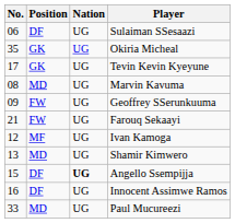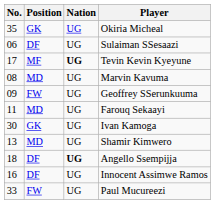rows swapped: Okiria Micheal <-> Sulaiman SSesaazi
Tevin Kevin Kyeyune | Position: GK -> MF
Tevin Kevin Kyeyune | Nation: normal -> bold
Farouq Sekaayi | No.: 21 -> 11
Farouq Sekaayi | Position: FW -> MD
Ivan Kamoga | No.: 12 -> 30
Ivan Kamoga | Position: MF -> GK
Angello Ssempijja | No.: 15 -> 18
Paul Mucureezi | Position: MD -> FW
